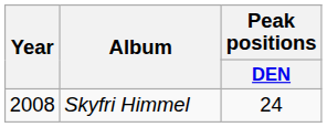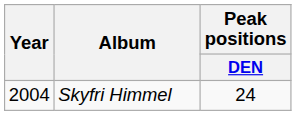Skyfri Himmel | Year: 2008 -> 2004
